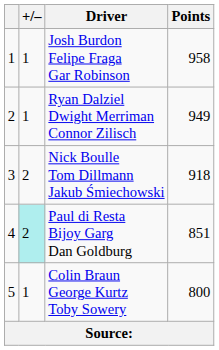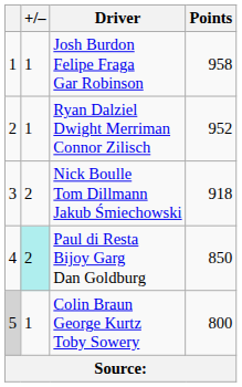Ryan Dalziel Dwight Merriman Connor Zilisch | Points: 949 -> 952
Paul di Resta Bijoy Garg Dan Goldburg | Points: 851 -> 850
Colin Braun George Kurtz Toby Sowery | column 1: no background -> lightgrey background
